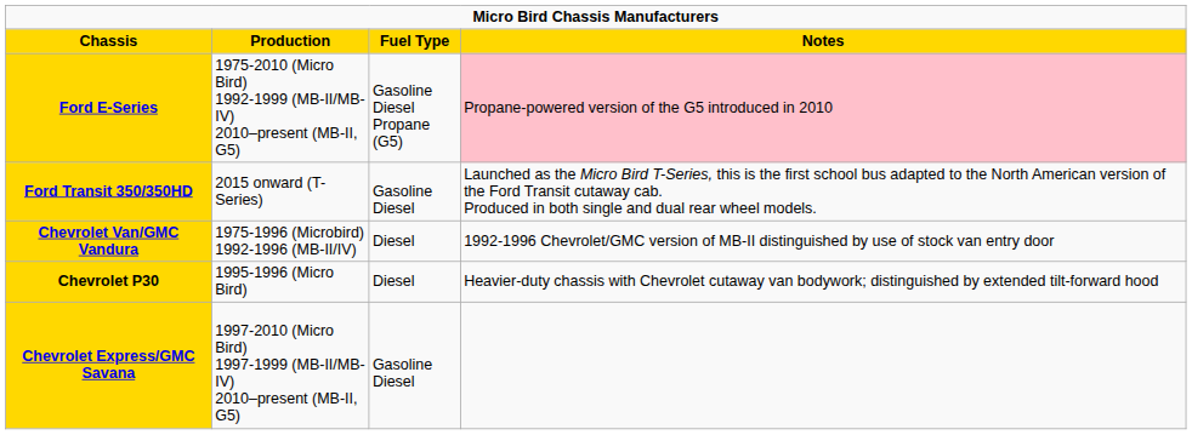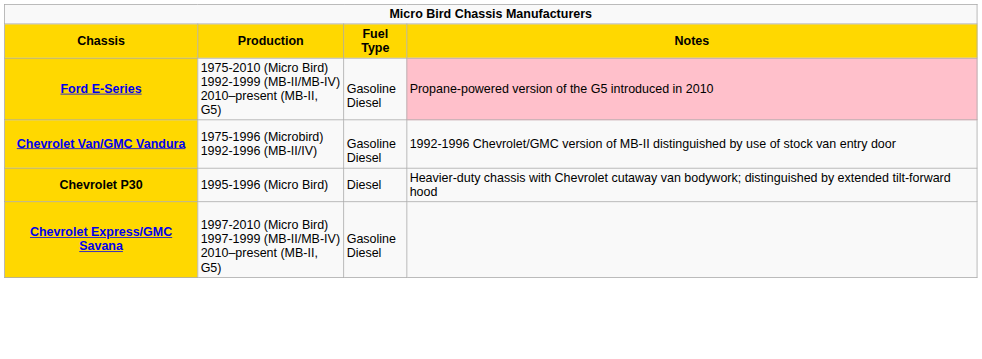Ford E-Series | Fuel Type: Gasoline Diesel Propane (G5) -> Gasoline Diesel
- row: Ford Transit 350/350HD | 2015 onward (T-Series) | Gasoline Diesel | Launched as the Micro Bird T-Series, this is the first school bus adapted to the North American version of the Ford Transit cutaway cab. Produced in both single and dual rear wheel models.
Chevrolet Van/GMC Vandura | Fuel Type: Diesel -> Gasoline Diesel
